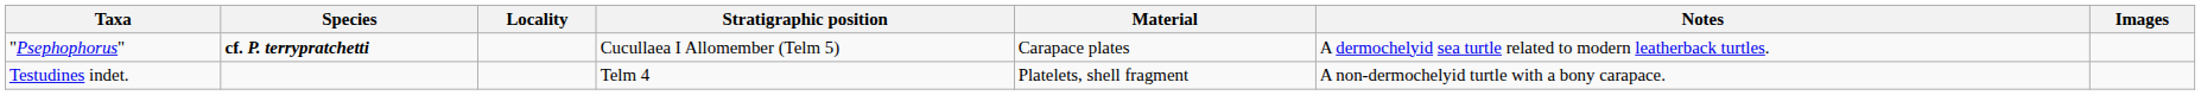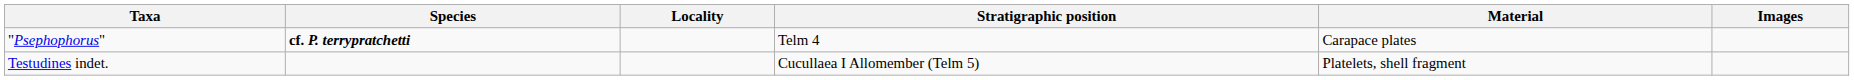- column: Notes | A dermochelyid sea turtle related to modern leatherback turtles. | A non-dermochelyid turtle with a bony carapace.
"Psephophorus" | Stratigraphic position: Cucullaea I Allomember (Telm 5) -> Telm 4
Testudines indet. | Stratigraphic position: Telm 4 -> Cucullaea I Allomember (Telm 5)
